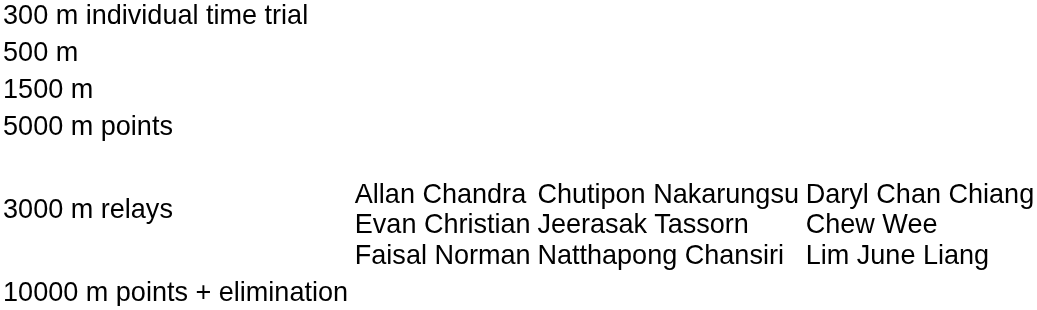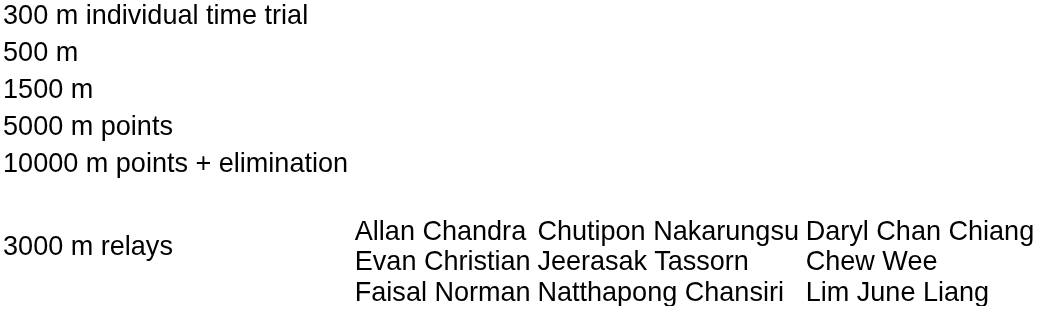rows swapped: 10000 m points + elimination <-> 3000 m relays
